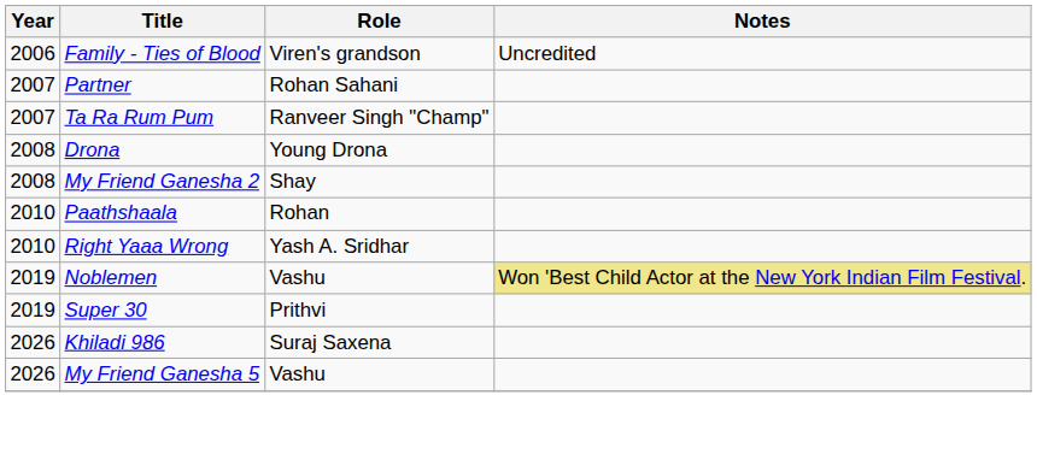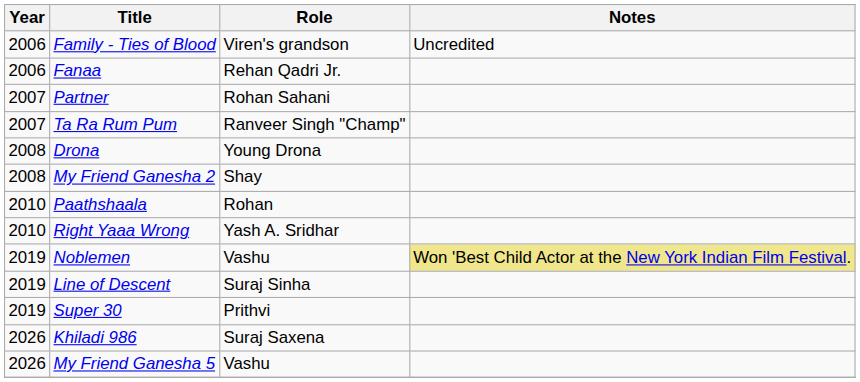+ row: 2006 | Fanaa | Rehan Qadri Jr.
+ row: 2019 | Line of Descent | Suraj Sinha
